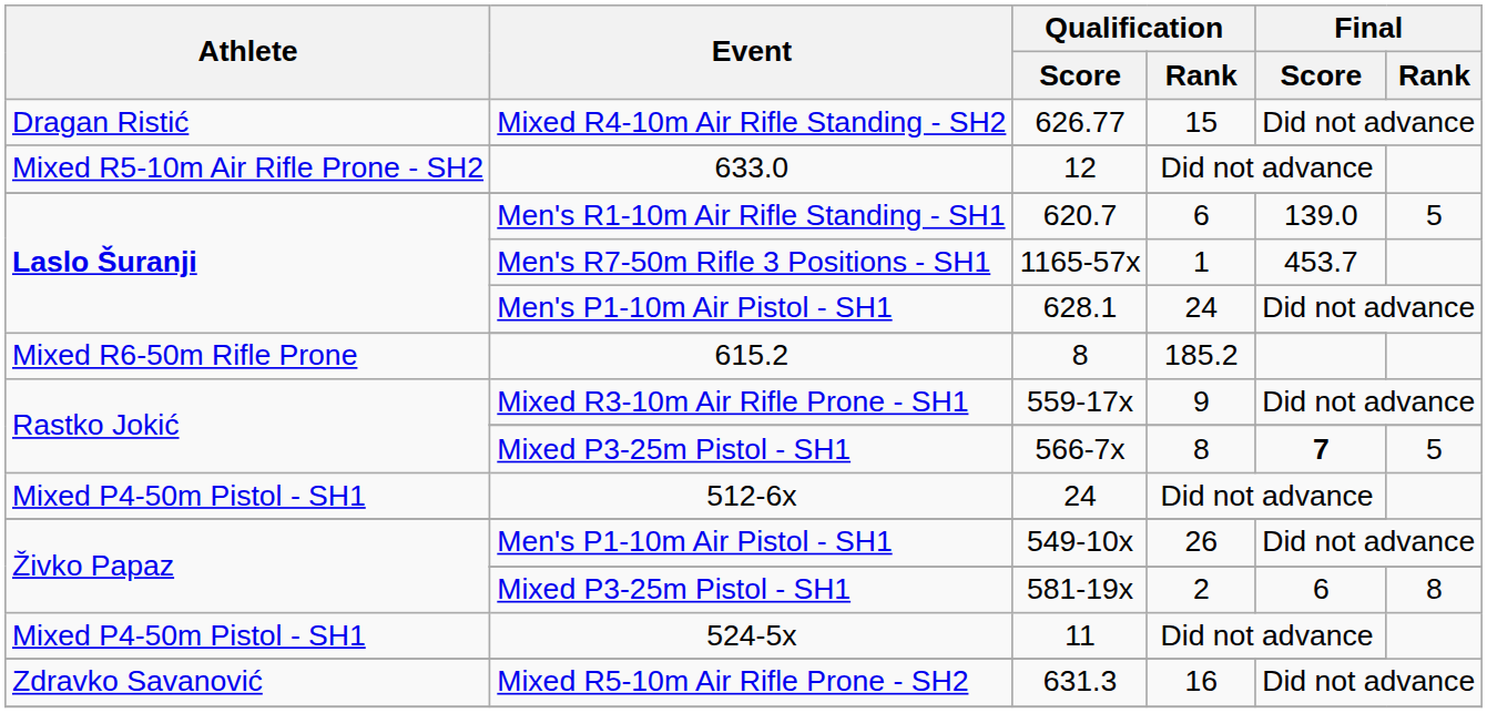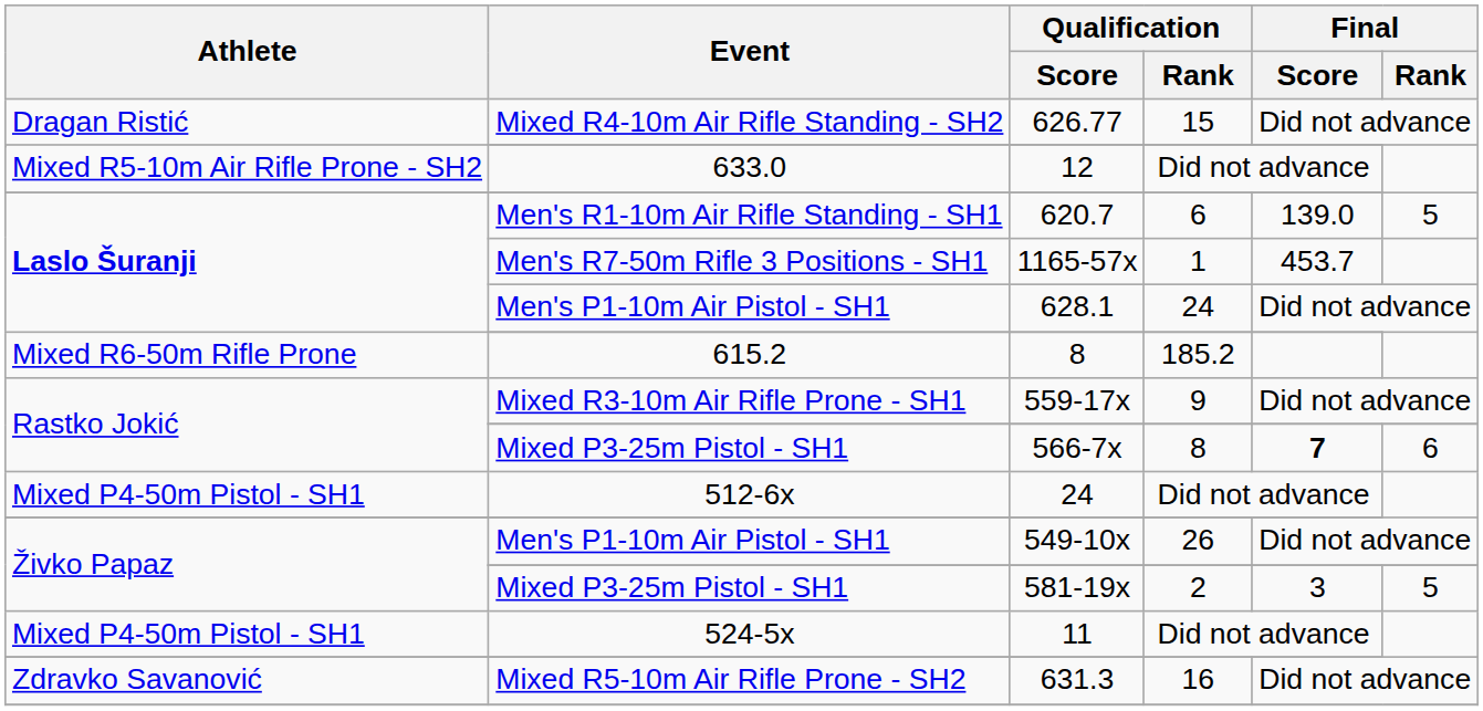566-7x | Final / Rank: 5 -> 6
581-19x | Final / Score: 6 -> 3
581-19x | Final / Rank: 8 -> 5
